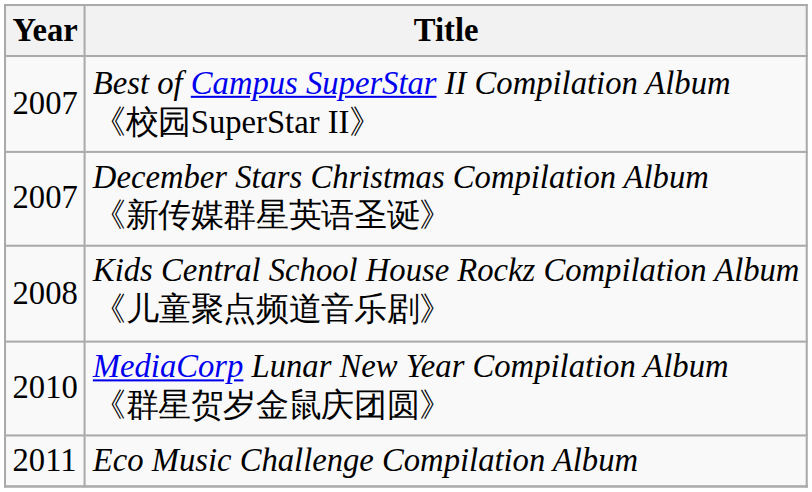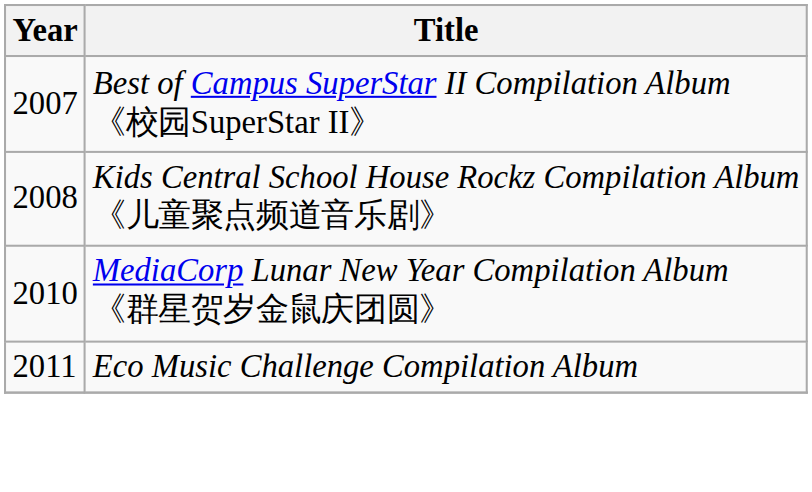- row: 2007 | December Stars Christmas Compilation Album 《新传媒群星英语圣诞》
